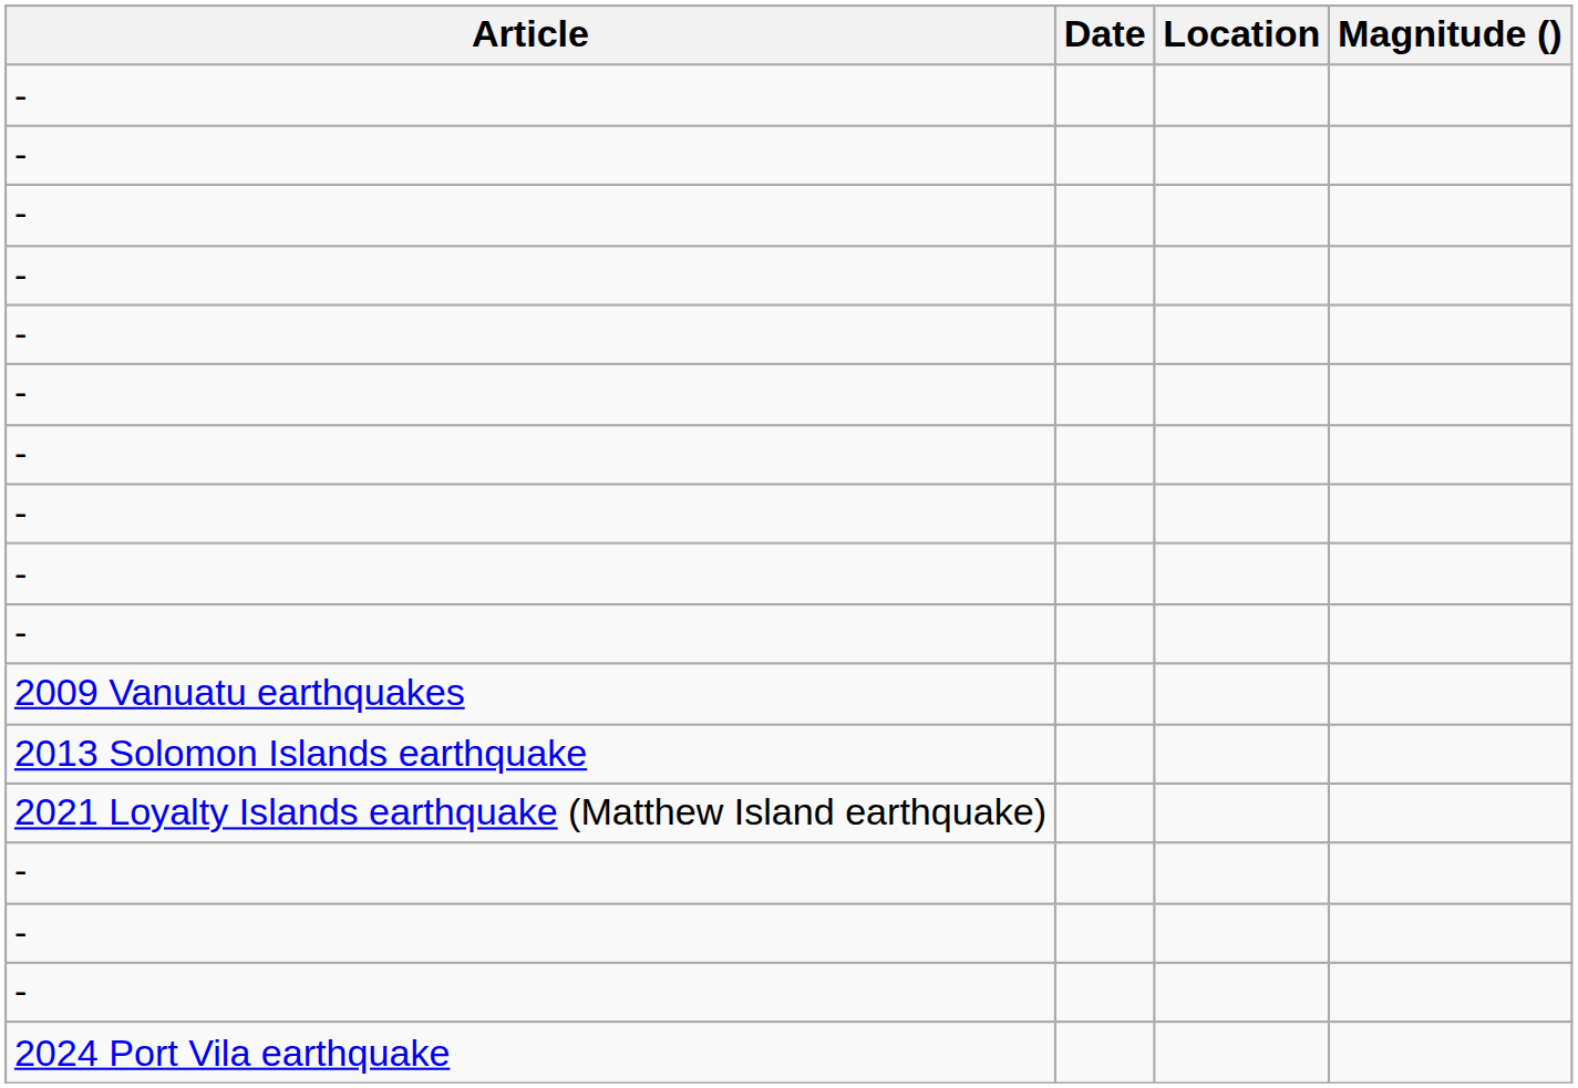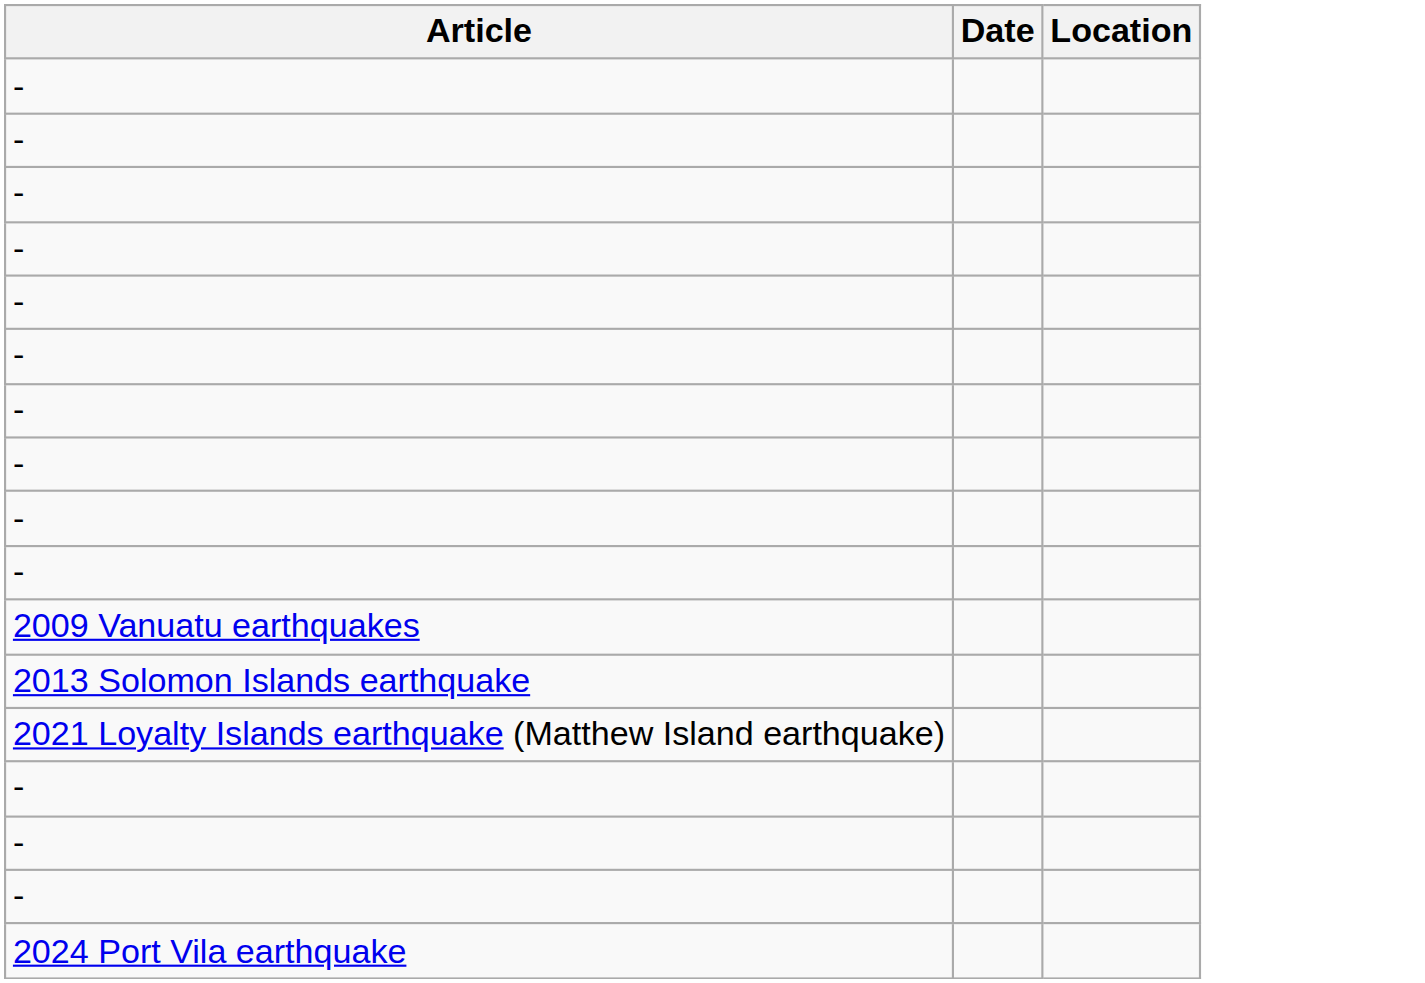- column: Magnitude ()
